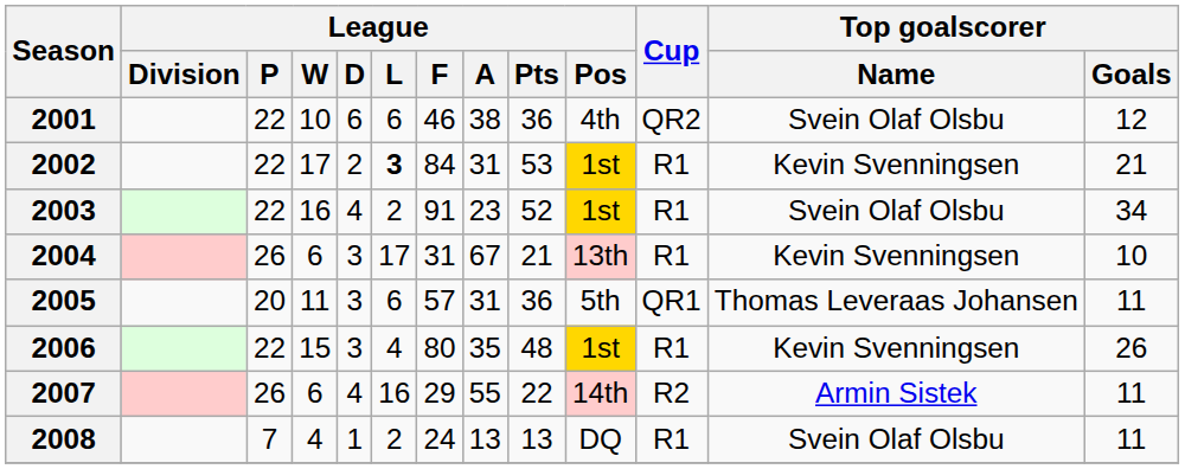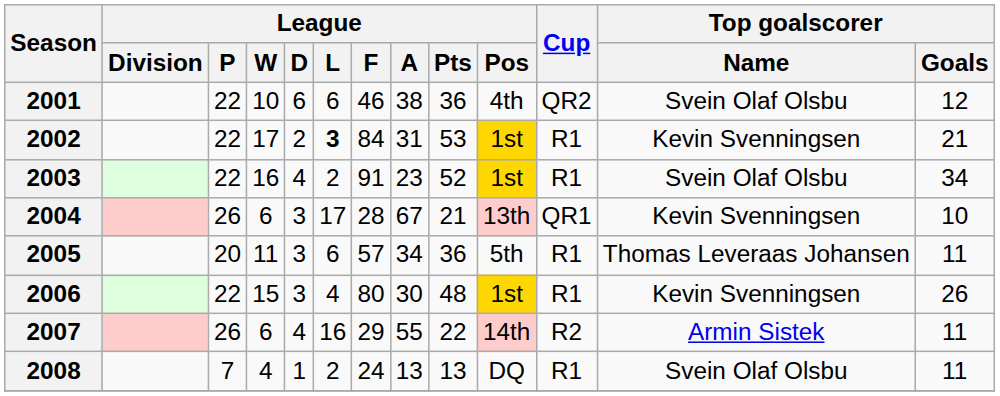2004 | League / F: 31 -> 28
2004 | Cup: R1 -> QR1
2005 | League / A: 31 -> 34
2005 | Cup: QR1 -> R1
2006 | League / A: 35 -> 30
